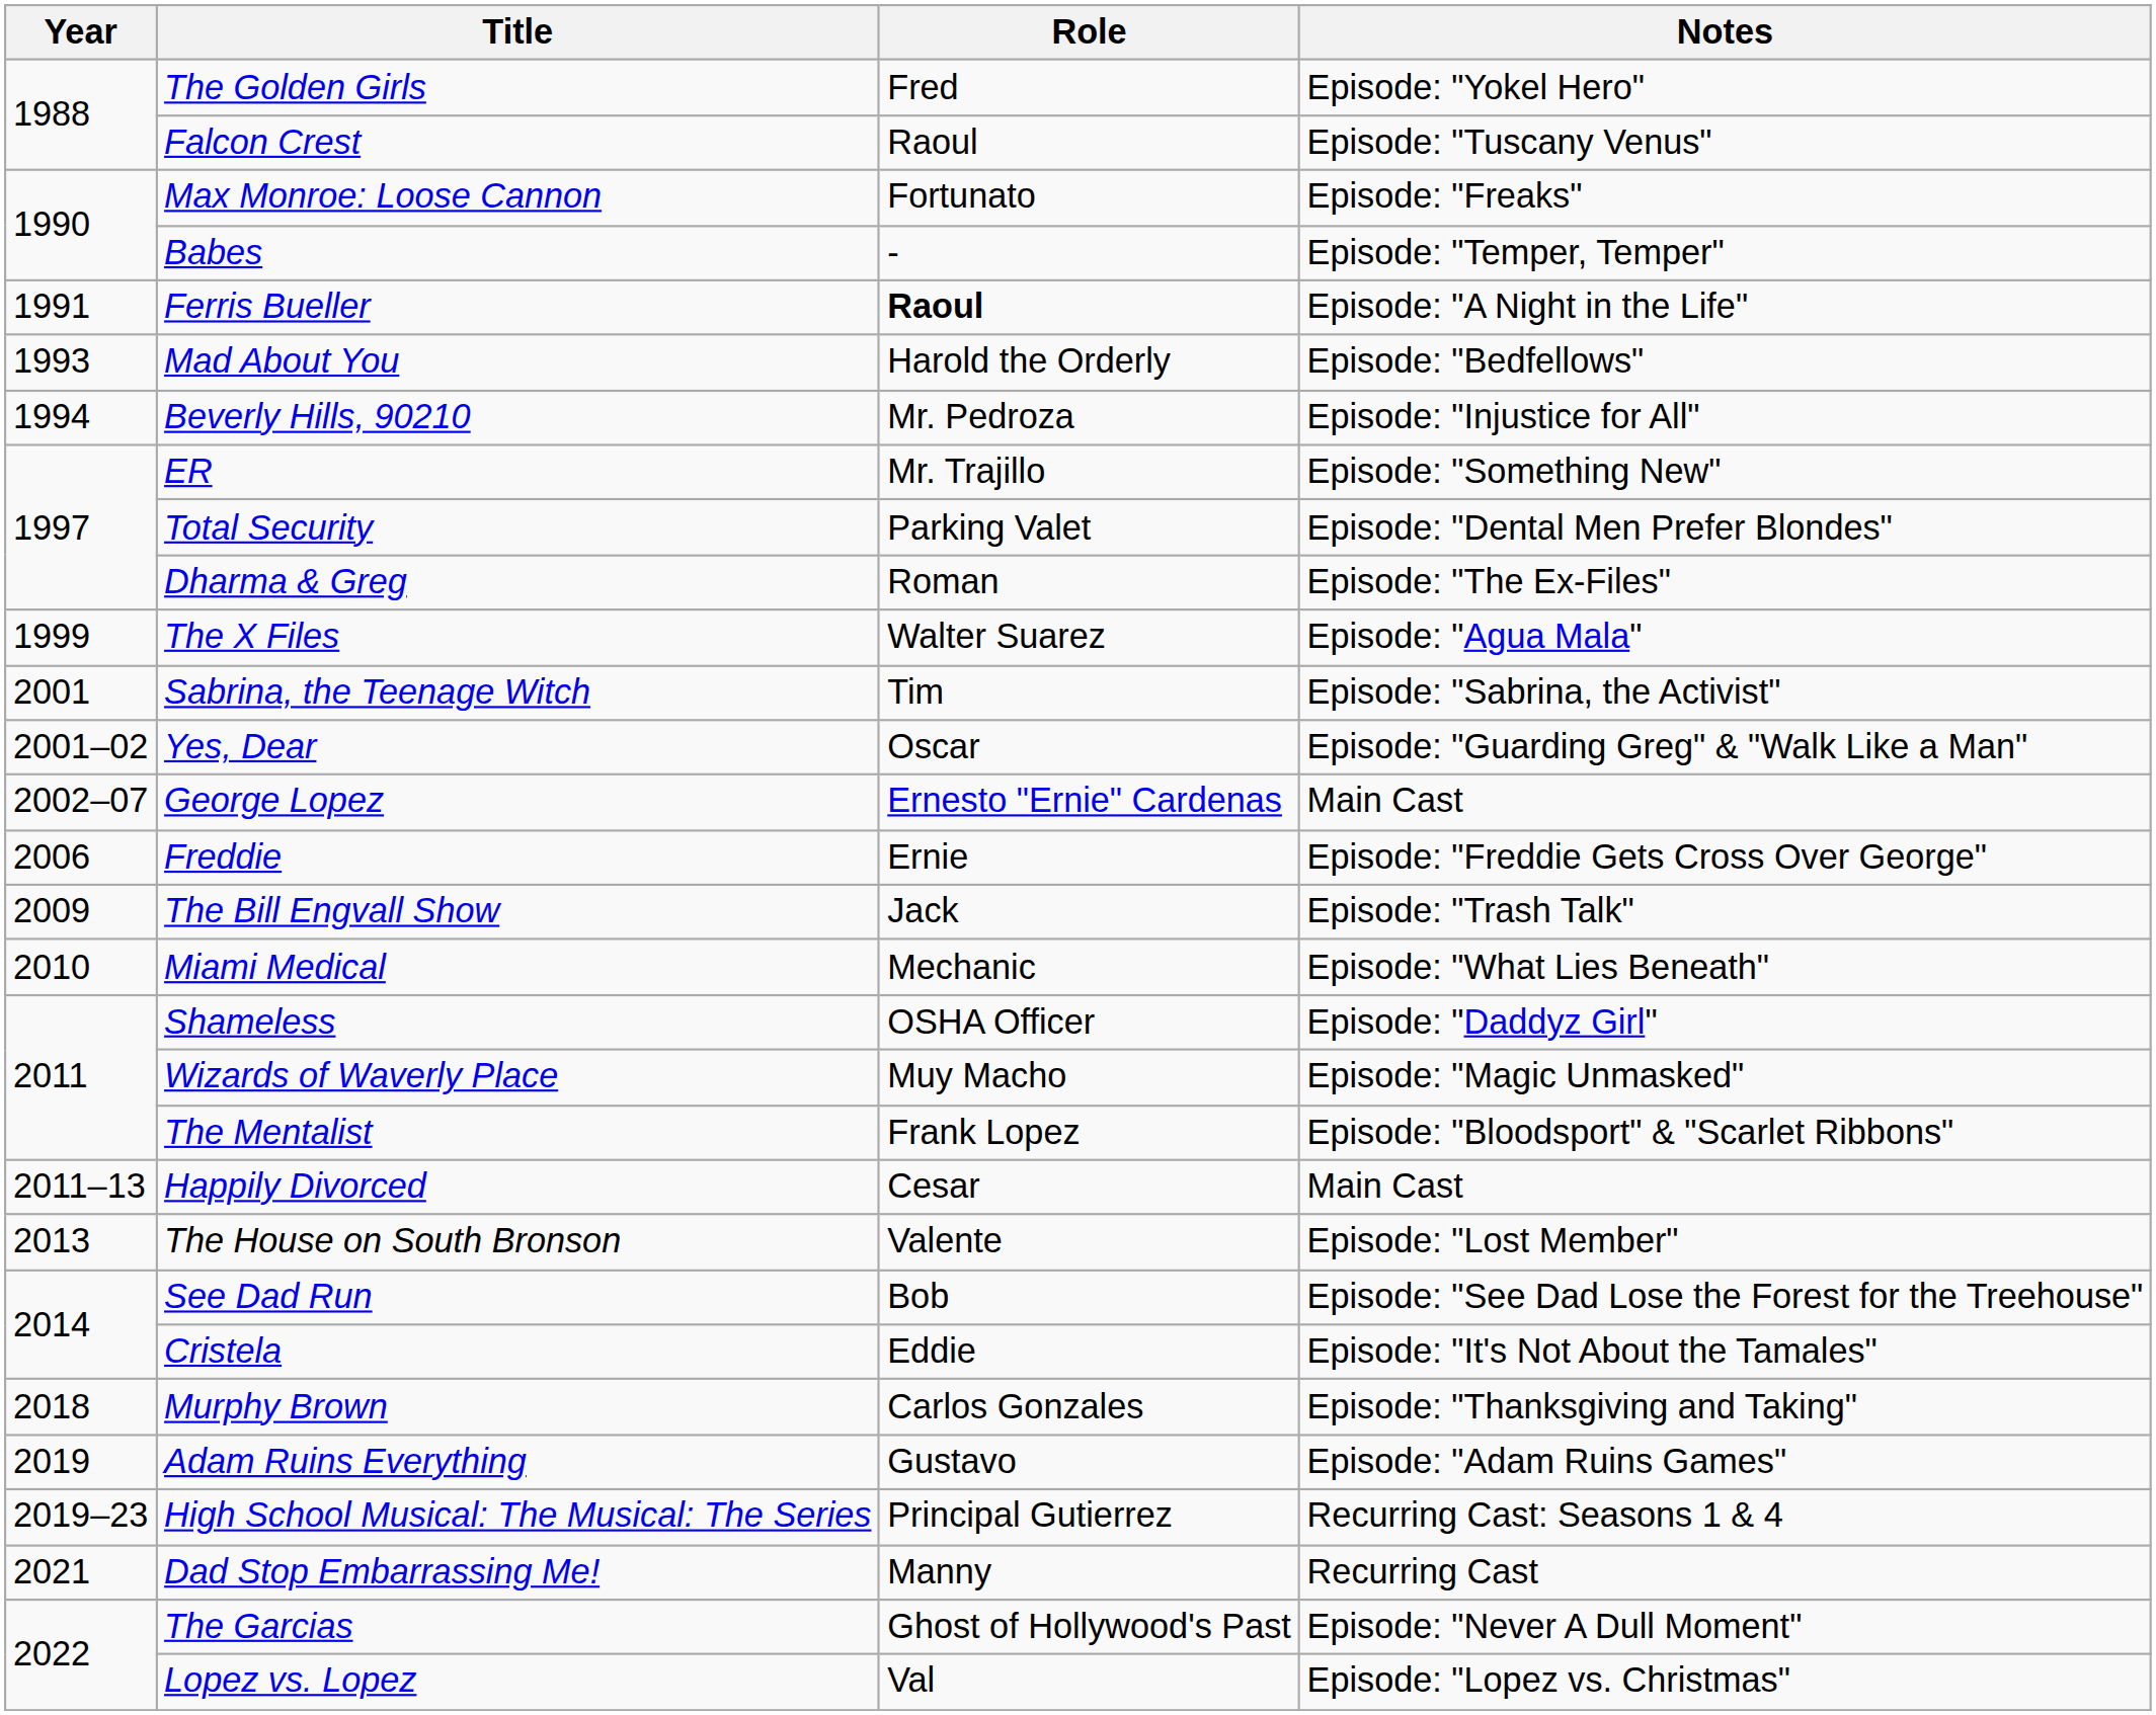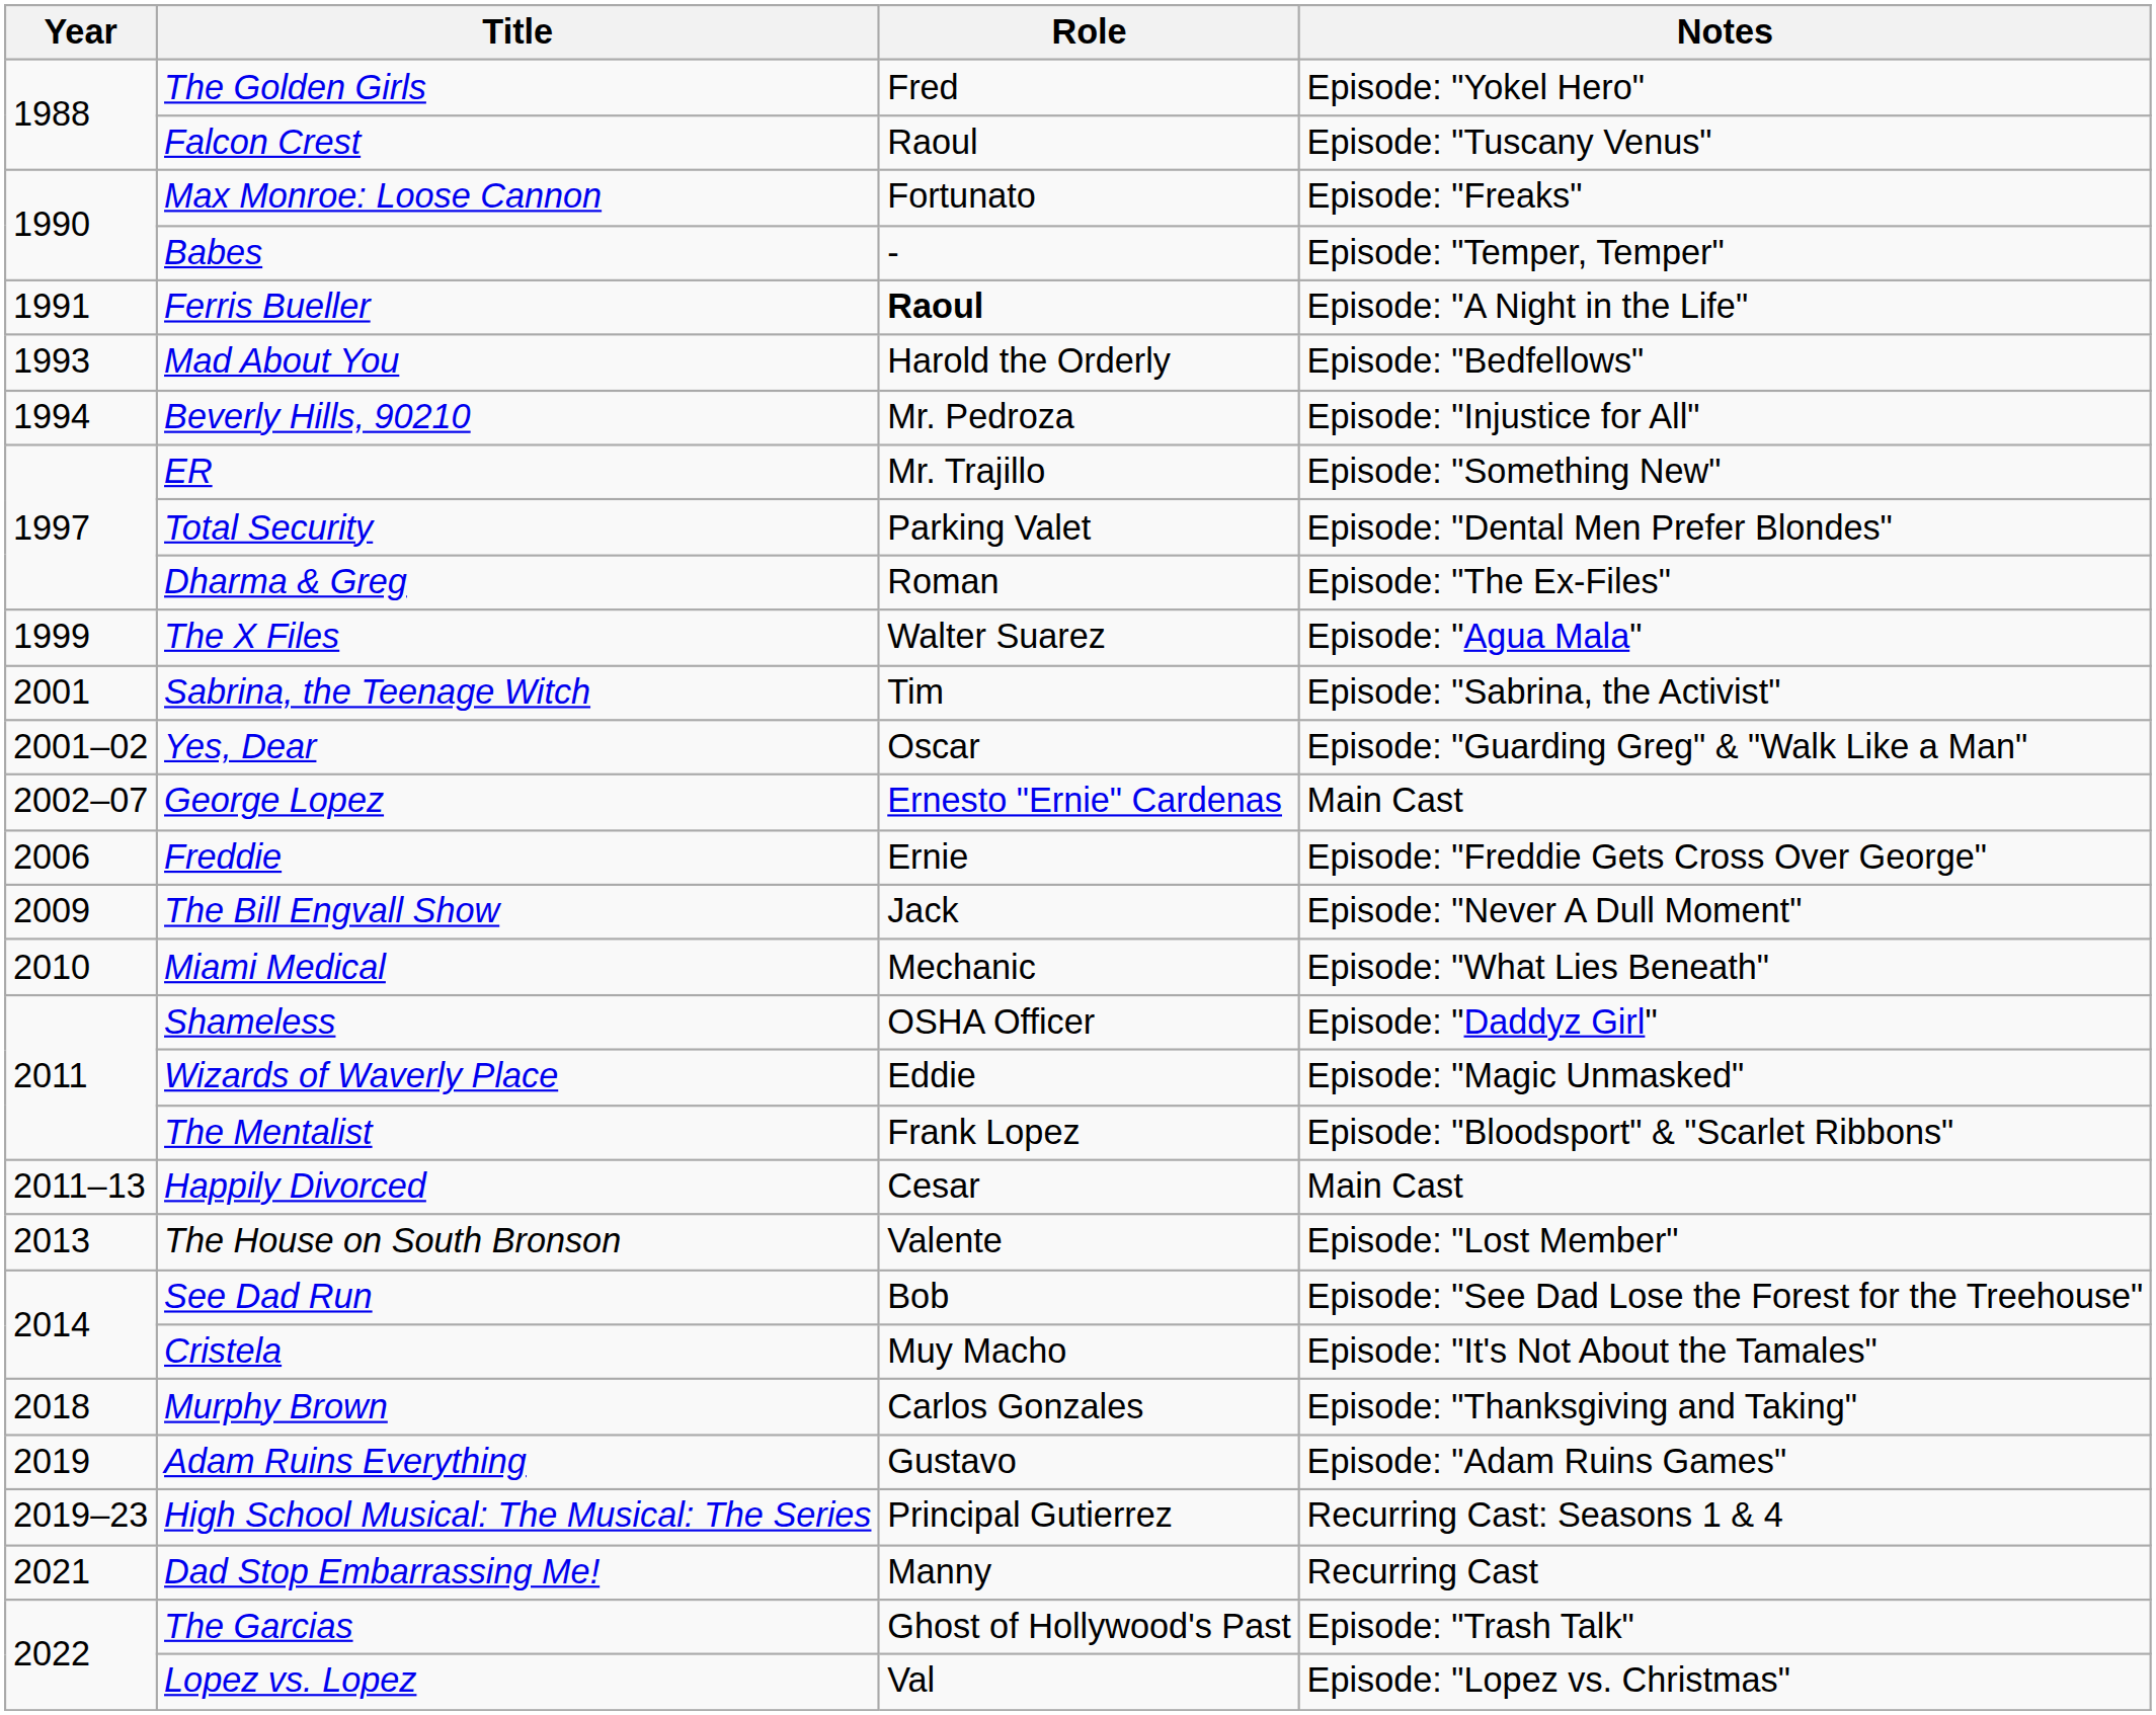The Bill Engvall Show | Notes: Episode: "Trash Talk" -> Episode: "Never A Dull Moment"
Wizards of Waverly Place | Role: Muy Macho -> Eddie
Cristela | Role: Eddie -> Muy Macho
The Garcias | Notes: Episode: "Never A Dull Moment" -> Episode: "Trash Talk"
